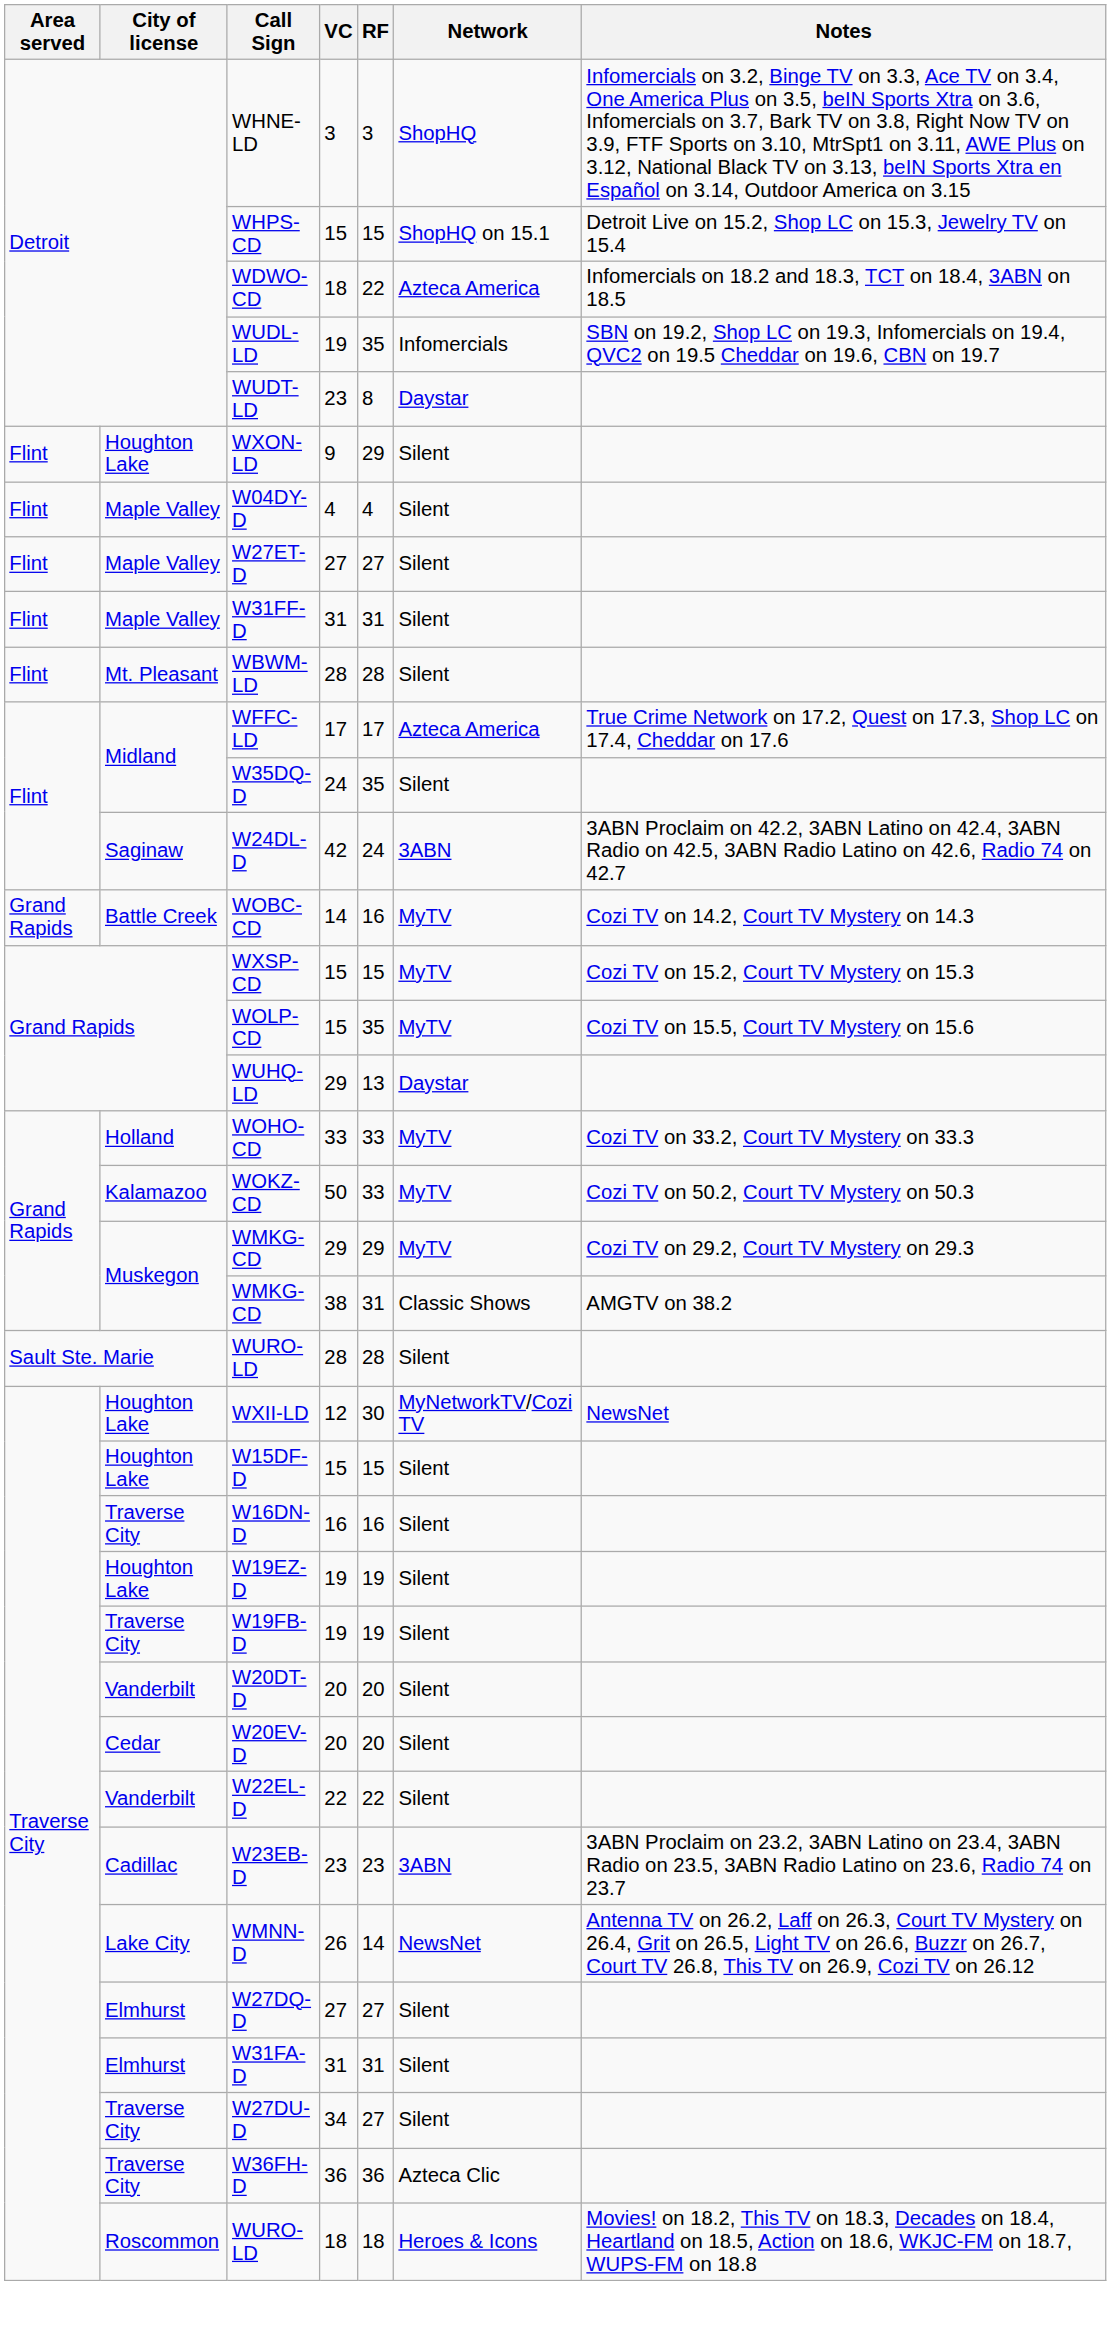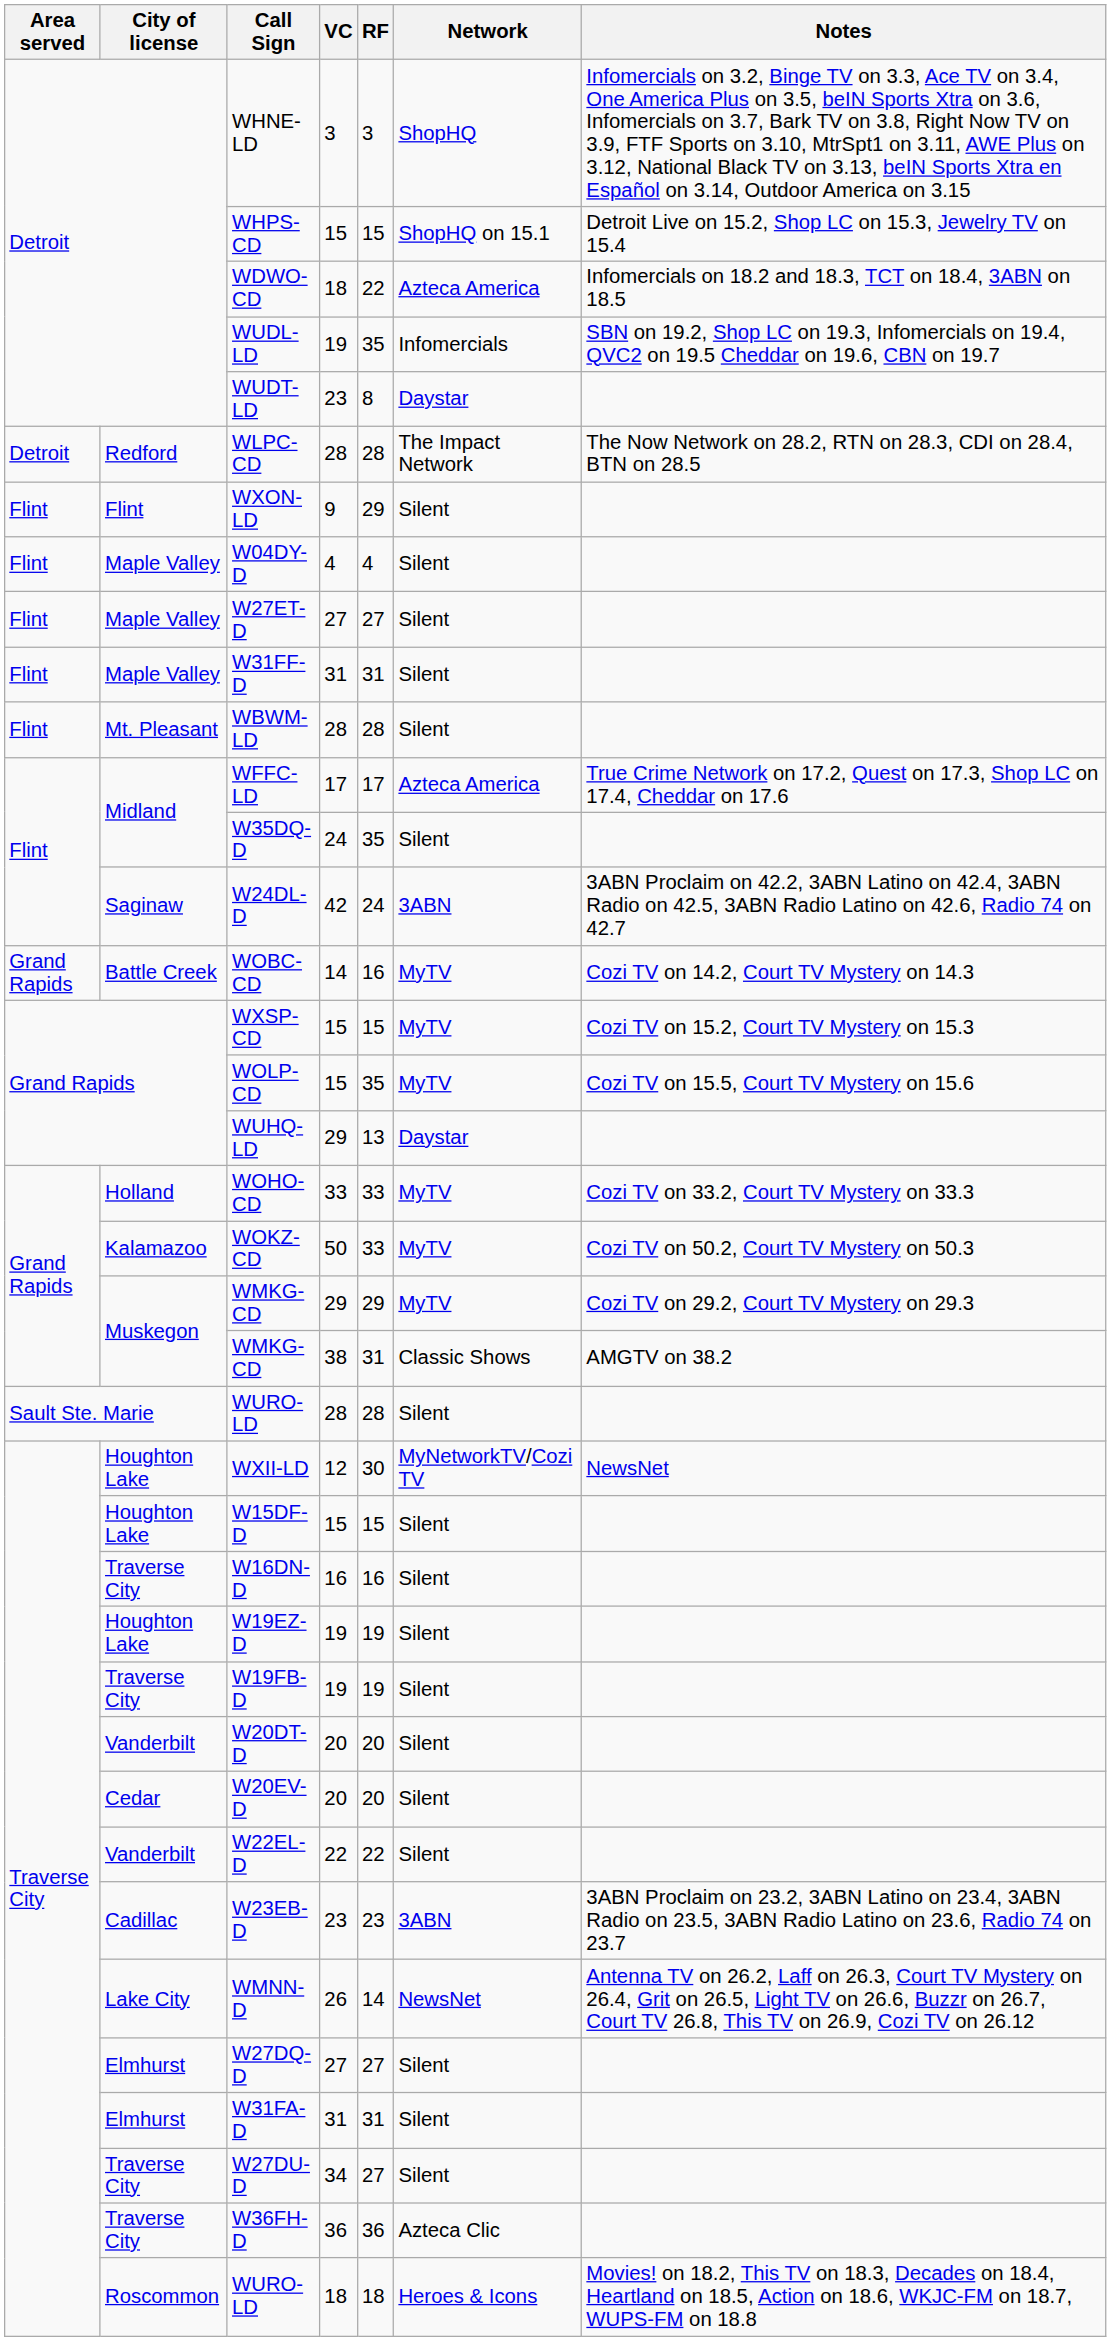+ row: Detroit | Redford | WLPC-CD | 28 | 28 | The Impact Network | The Now Network on 28.2, RTN on 28.3, CDI on 28.4, BTN on 28.5
WXON-LD | City of license: Houghton Lake -> Flint
